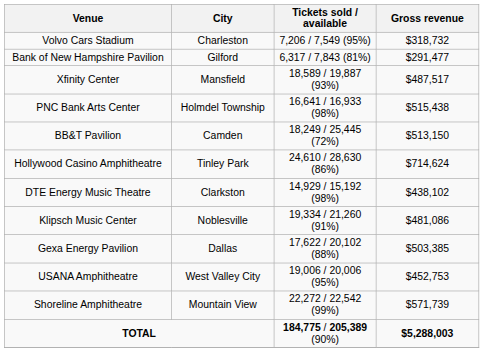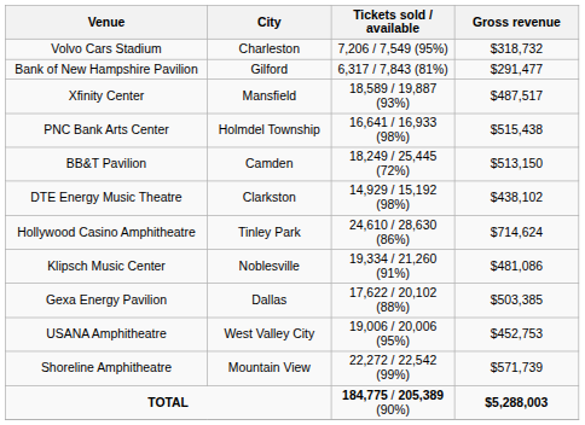rows swapped: DTE Energy Music Theatre <-> Hollywood Casino Amphitheatre
